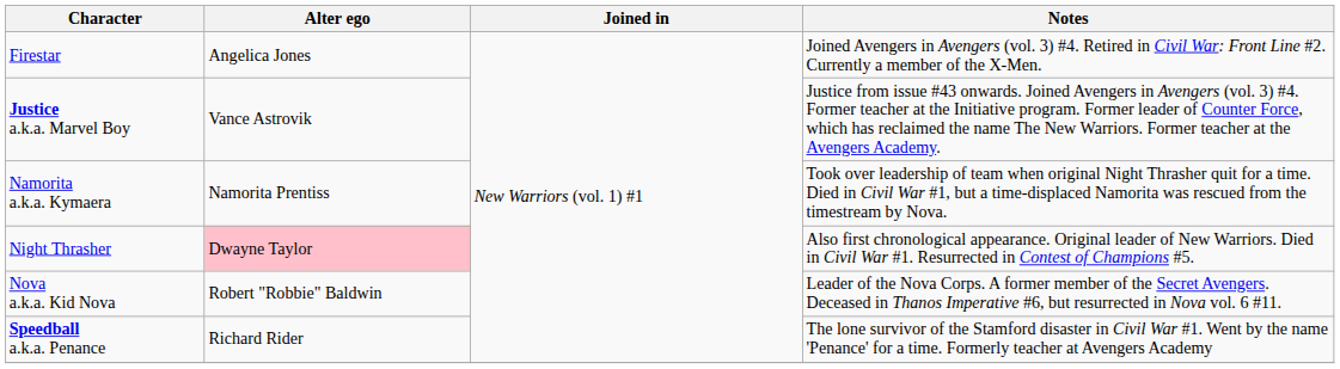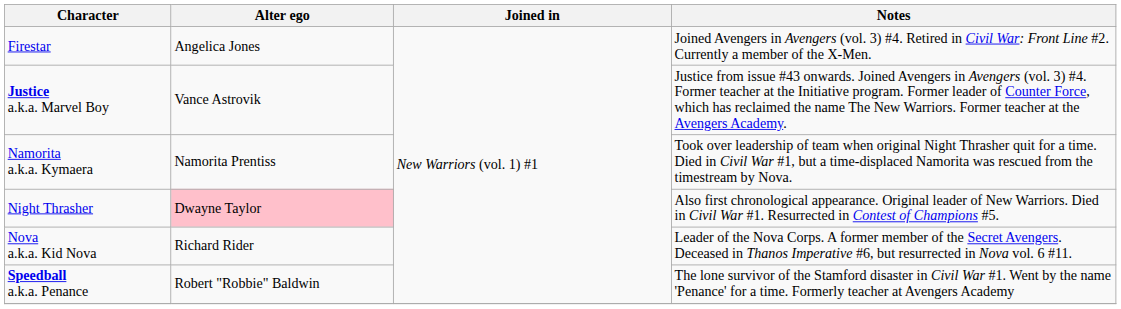Nova a.k.a. Kid Nova | Alter ego: Robert "Robbie" Baldwin -> Richard Rider
Speedball a.k.a. Penance | Alter ego: Richard Rider -> Robert "Robbie" Baldwin
